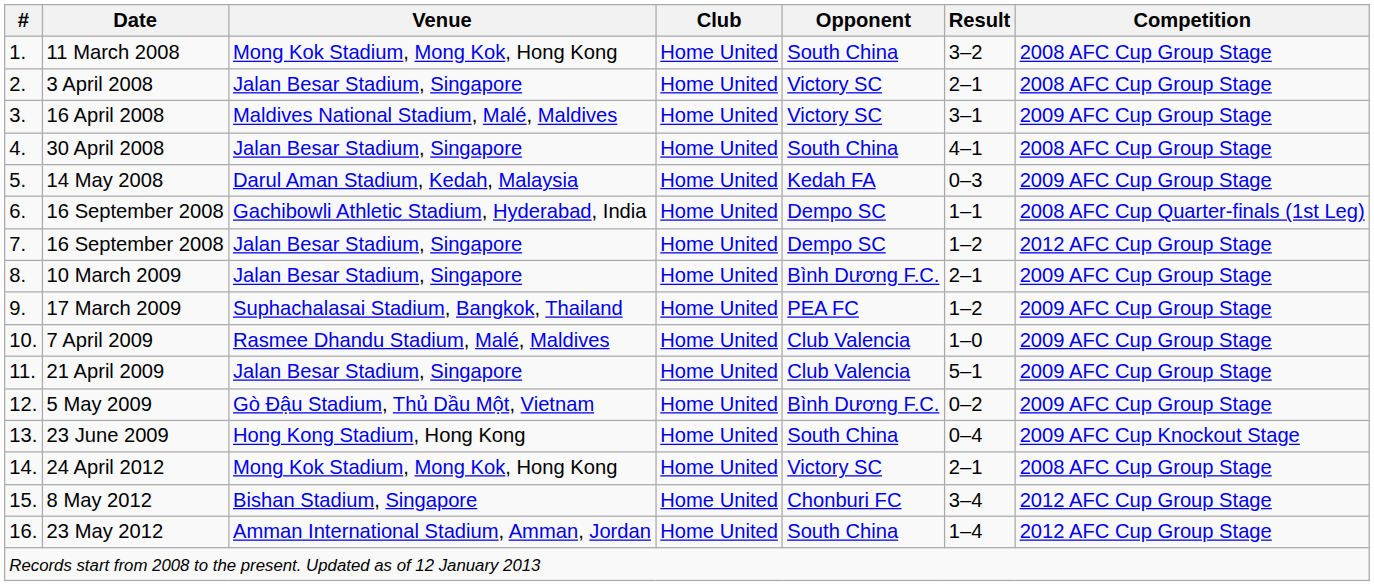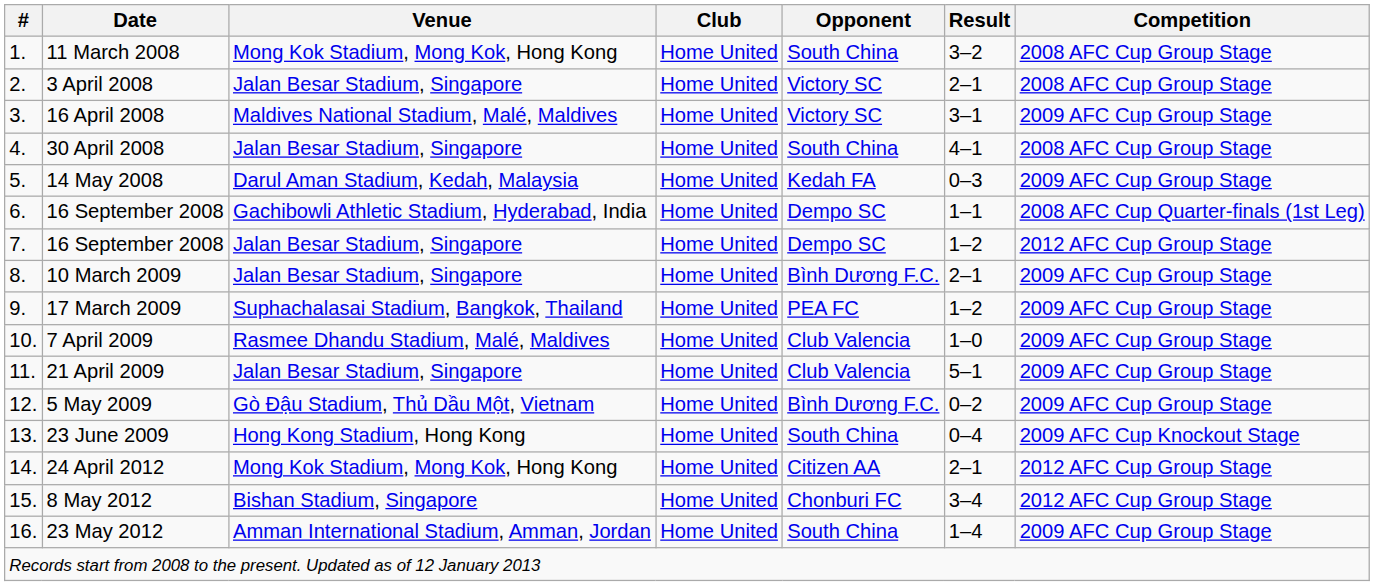24 April 2012 | Opponent: Victory SC -> Citizen AA
24 April 2012 | Competition: 2008 AFC Cup Group Stage -> 2012 AFC Cup Group Stage
23 May 2012 | Competition: 2012 AFC Cup Group Stage -> 2009 AFC Cup Group Stage
